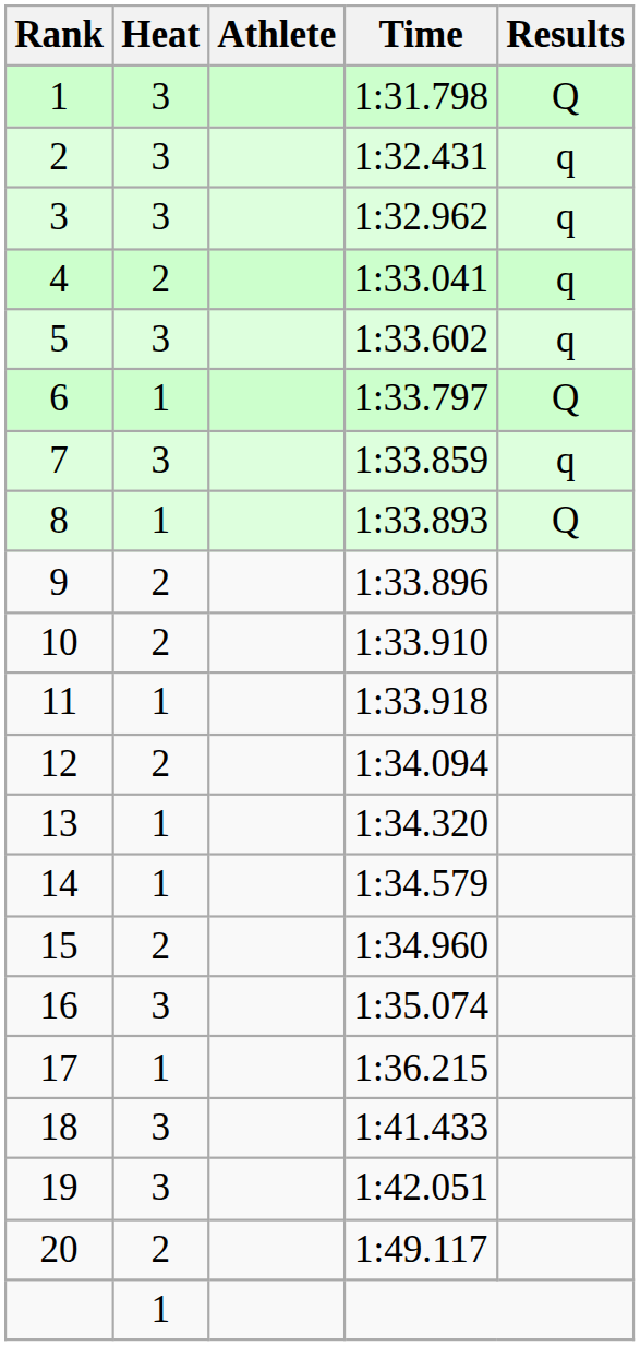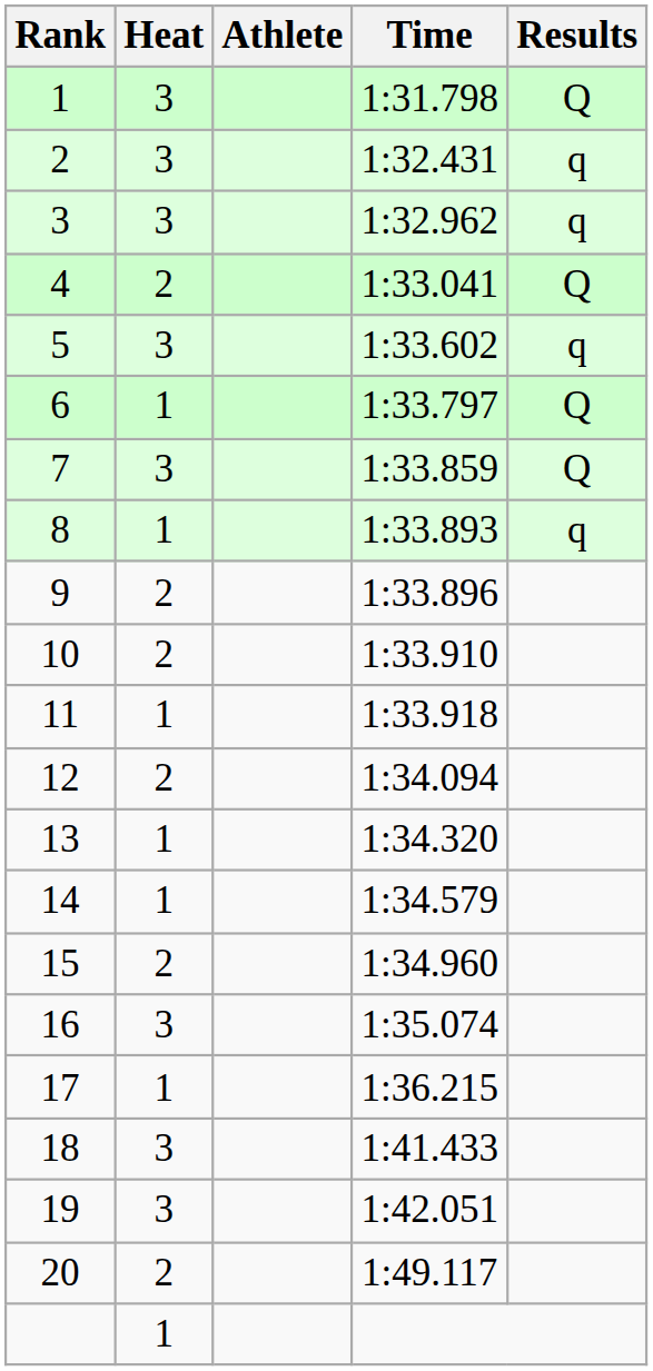4 | Results: q -> Q
7 | Results: q -> Q
8 | Results: Q -> q
